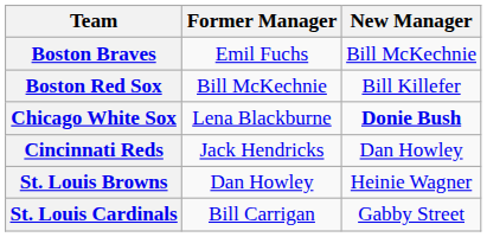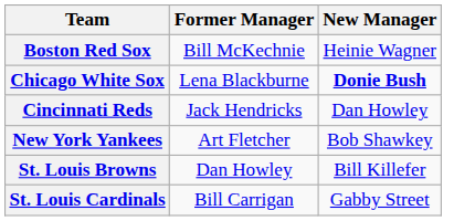- row: Boston Braves | Emil Fuchs | Bill McKechnie
Boston Red Sox | New Manager: Bill Killefer -> Heinie Wagner
+ row: New York Yankees | Art Fletcher | Bob Shawkey
St. Louis Browns | New Manager: Heinie Wagner -> Bill Killefer
